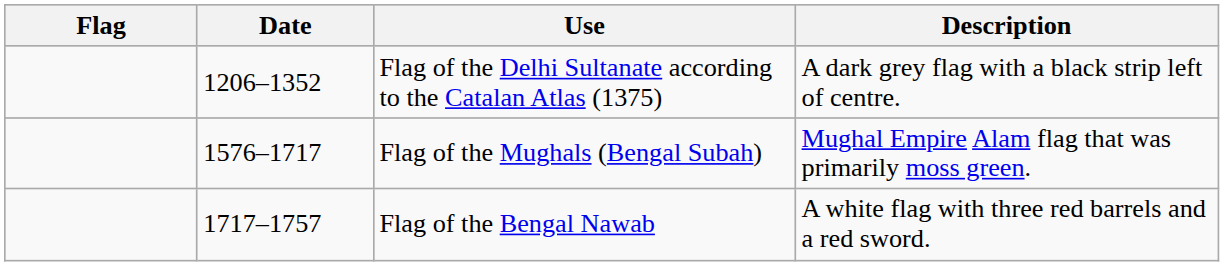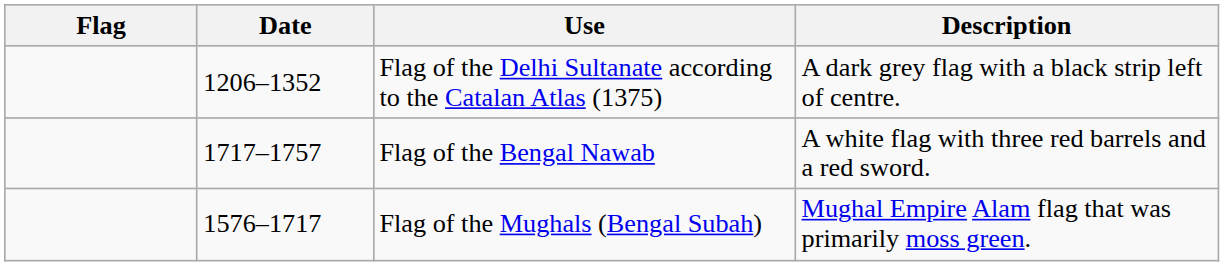rows swapped: Flag of the Mughals (Bengal Subah) <-> Flag of the Bengal Nawab
